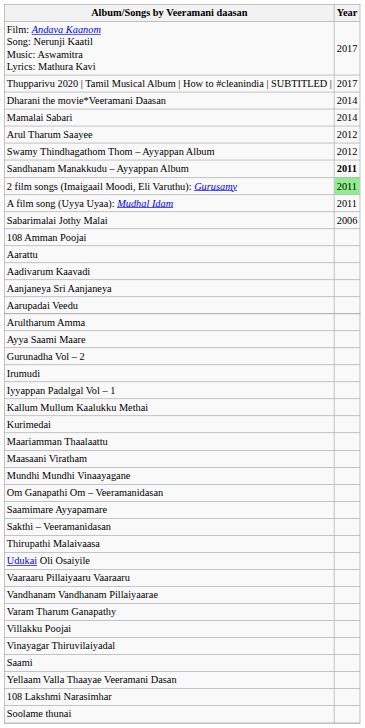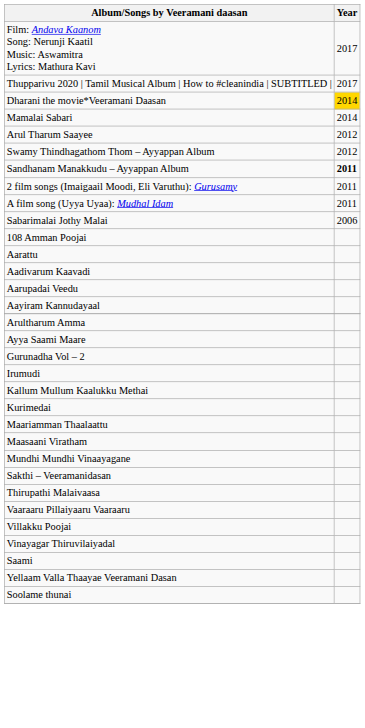Dharani the movie*Veeramani Daasan | Year: no background -> gold background
2 film songs (Imaigaail Moodi, Eli Varuthu): Gurusamy | Year: lightgreen background -> no background
- row: Aanjaneya Sri Aanjaneya
+ row: Aayiram Kannudayaal
- row: Iyyappan Padalgal Vol – 1
- row: Om Ganapathi Om – Veeramanidasan
- row: Saamimare Ayyapamare
- row: Udukai Oli Osaiyile
- row: Vandhanam Vandhanam Pillaiyaarae
- row: Varam Tharum Ganapathy
- row: 108 Lakshmi Narasimhar
